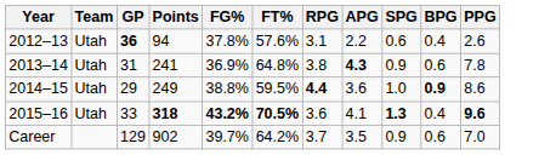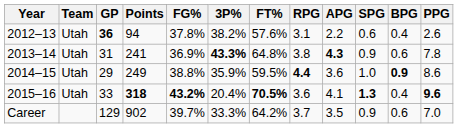+ column: 3P% | 38.2% | 43.3% | 35.9% | 20.4% | 33.3%
